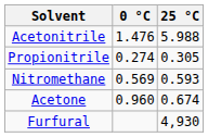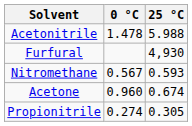Acetonitrile | 0 °C: 1.476 -> 1.478
rows swapped: Propionitrile <-> Furfural
Nitromethane | 0 °C: 0.569 -> 0.567
